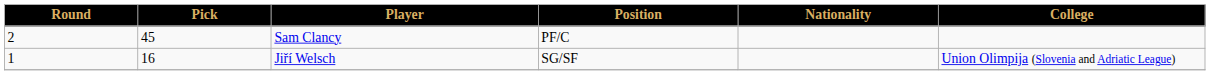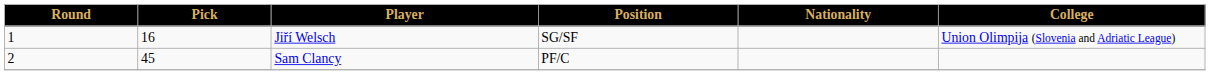rows swapped: Jiří Welsch <-> Sam Clancy
